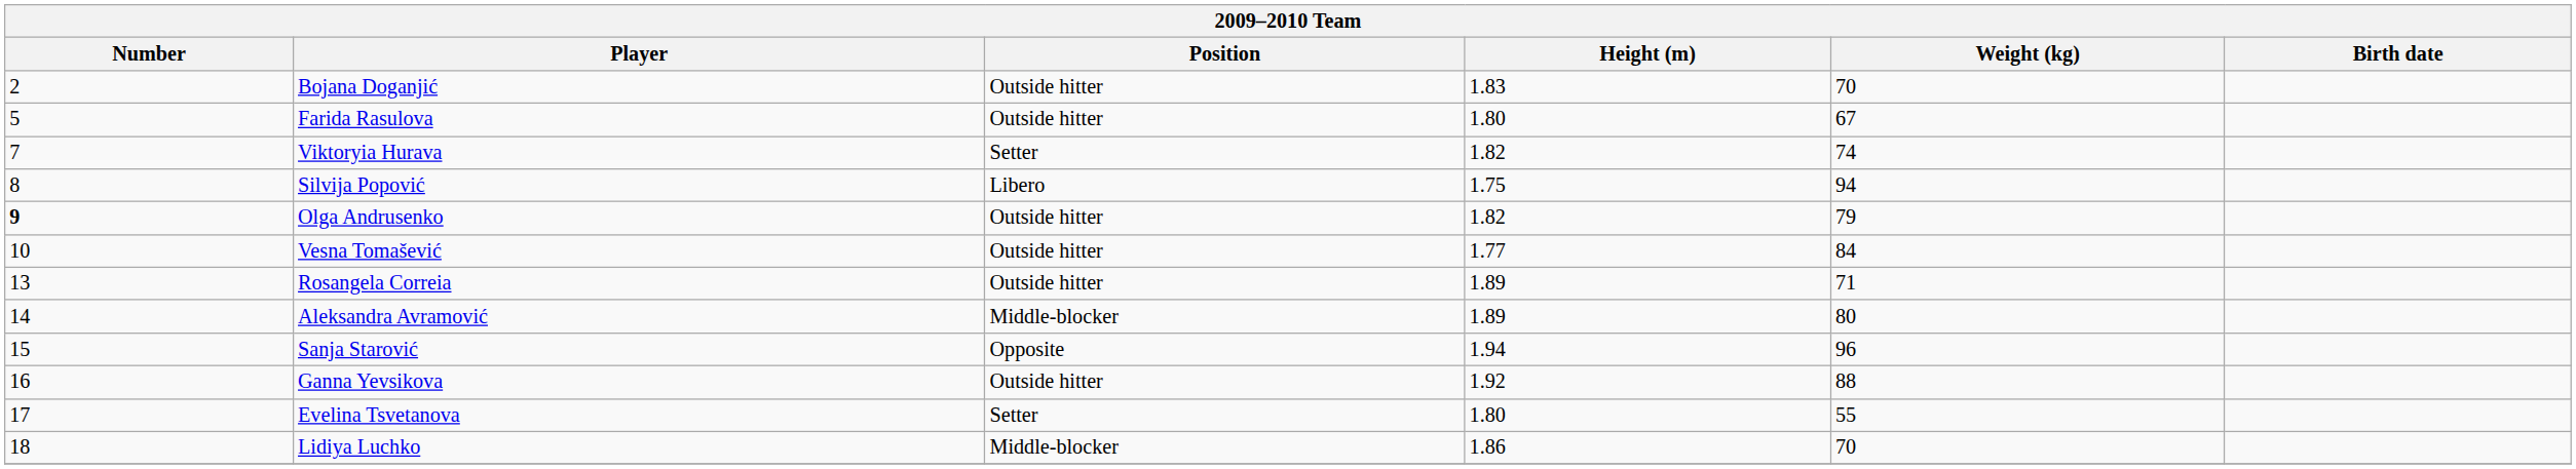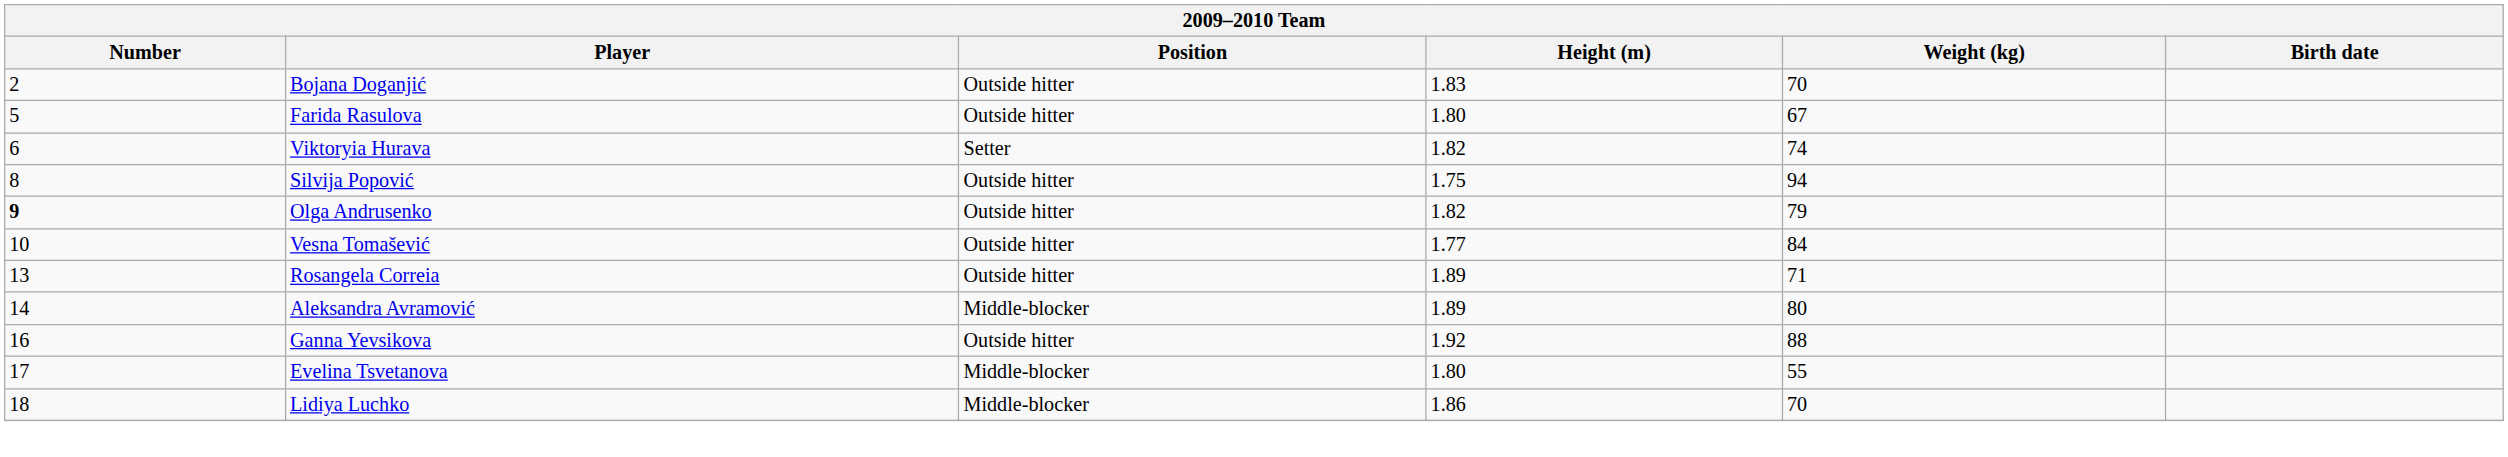Viktoryia Hurava | Number: 7 -> 6
Silvija Popović | Position: Libero -> Outside hitter
- row: 15 | Sanja Starović | Opposite | 1.94 | 96
Evelina Tsvetanova | Position: Setter -> Middle-blocker
